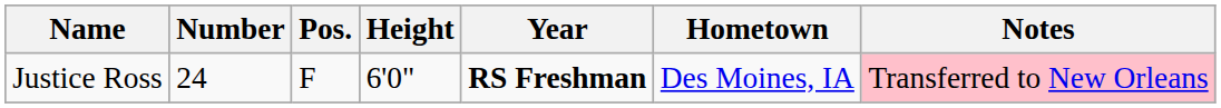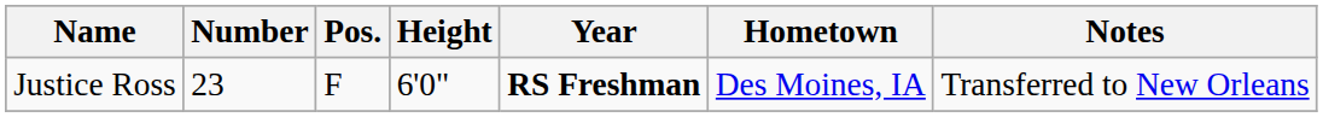Justice Ross | Number: 24 -> 23
Justice Ross | Notes: pink background -> no background
